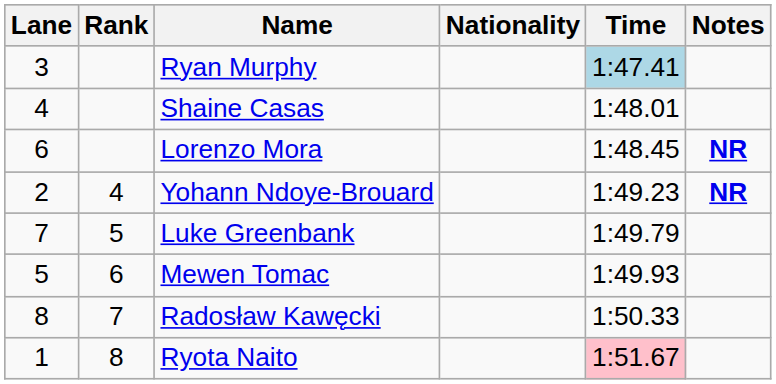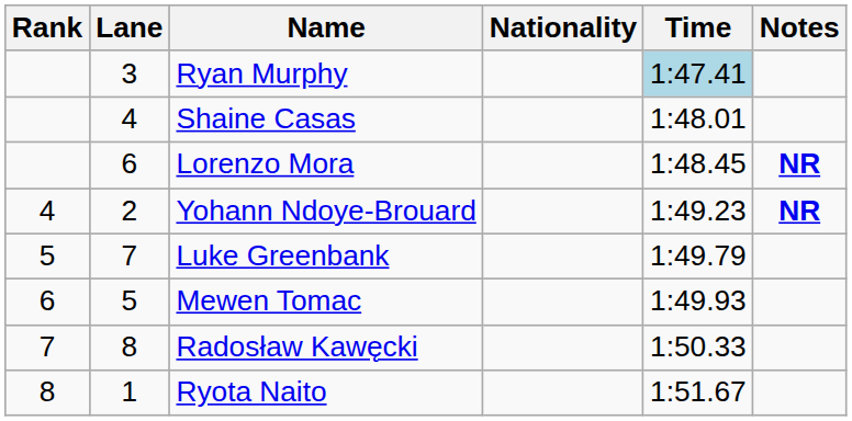columns swapped: Rank <-> Lane
Ryota Naito | Time: pink background -> no background
